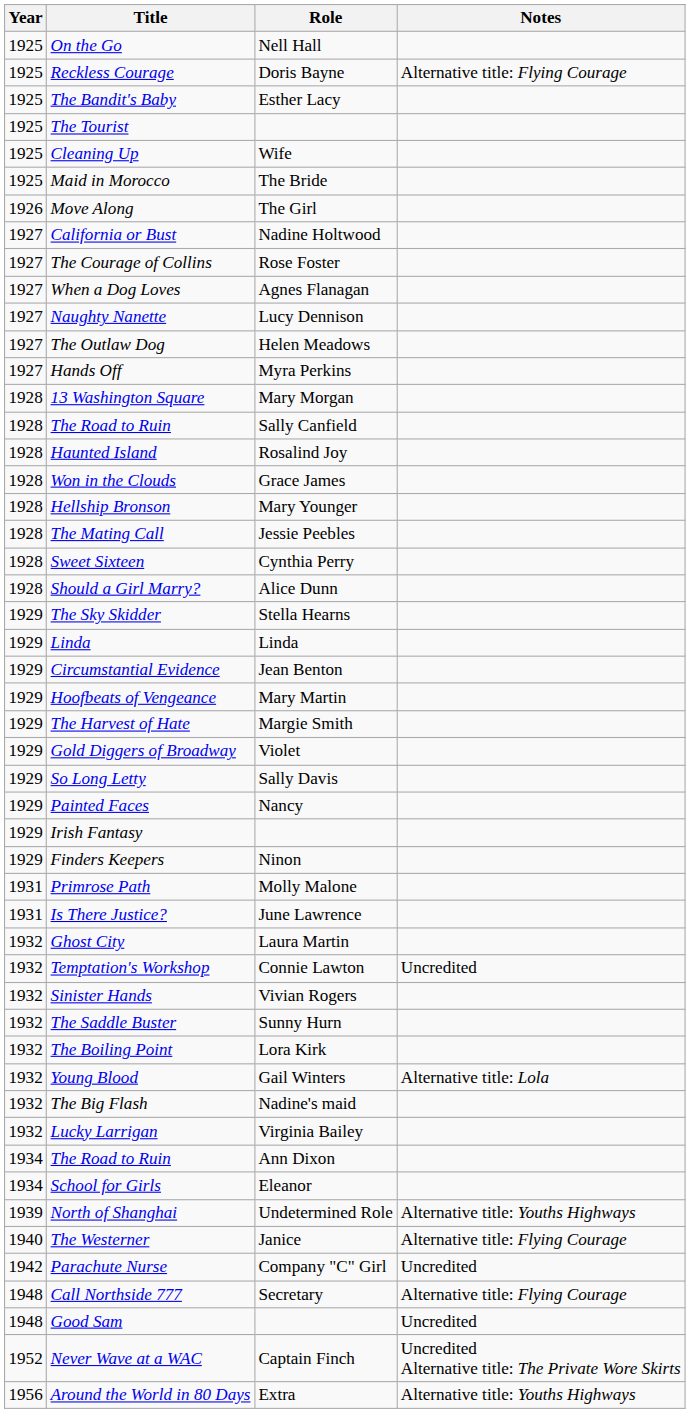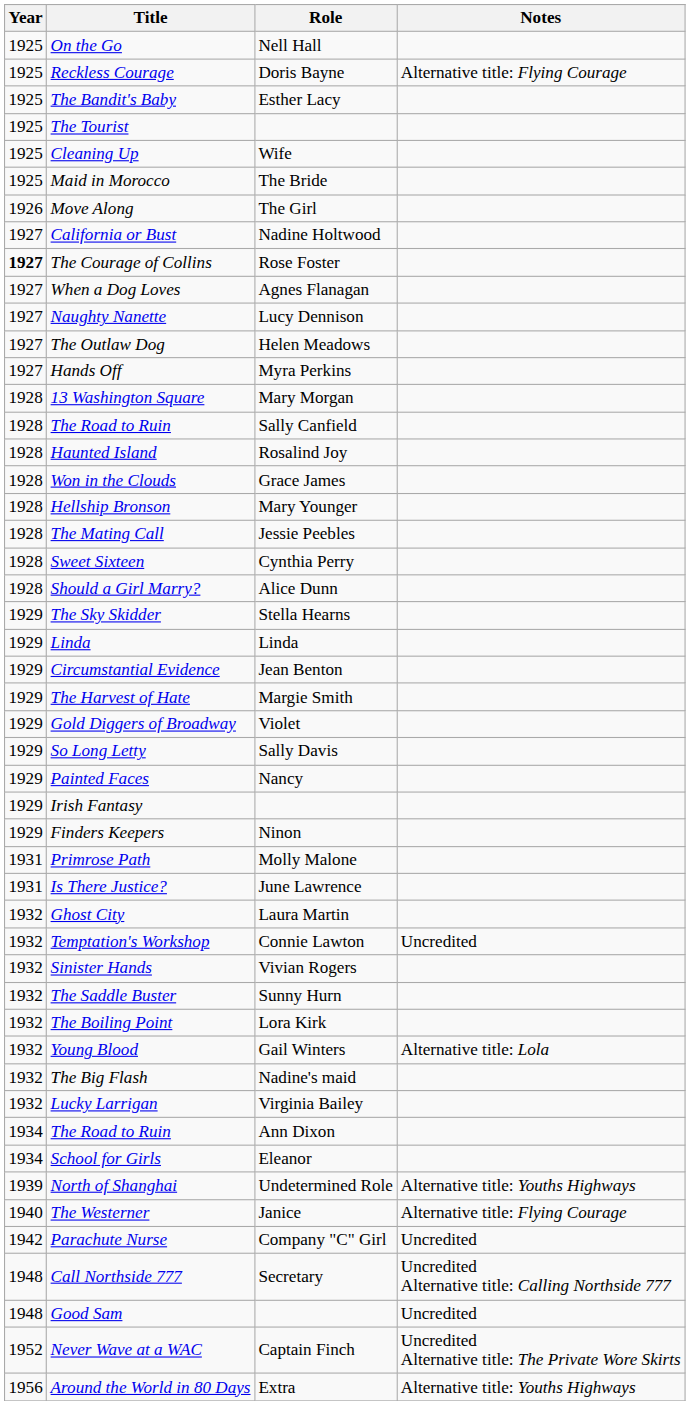The Courage of Collins | Year: normal -> bold
- row: 1929 | Hoofbeats of Vengeance | Mary Martin
Call Northside 777 | Notes: Alternative title: Flying Courage -> Uncredited Alternative title: Calling Northside 777
